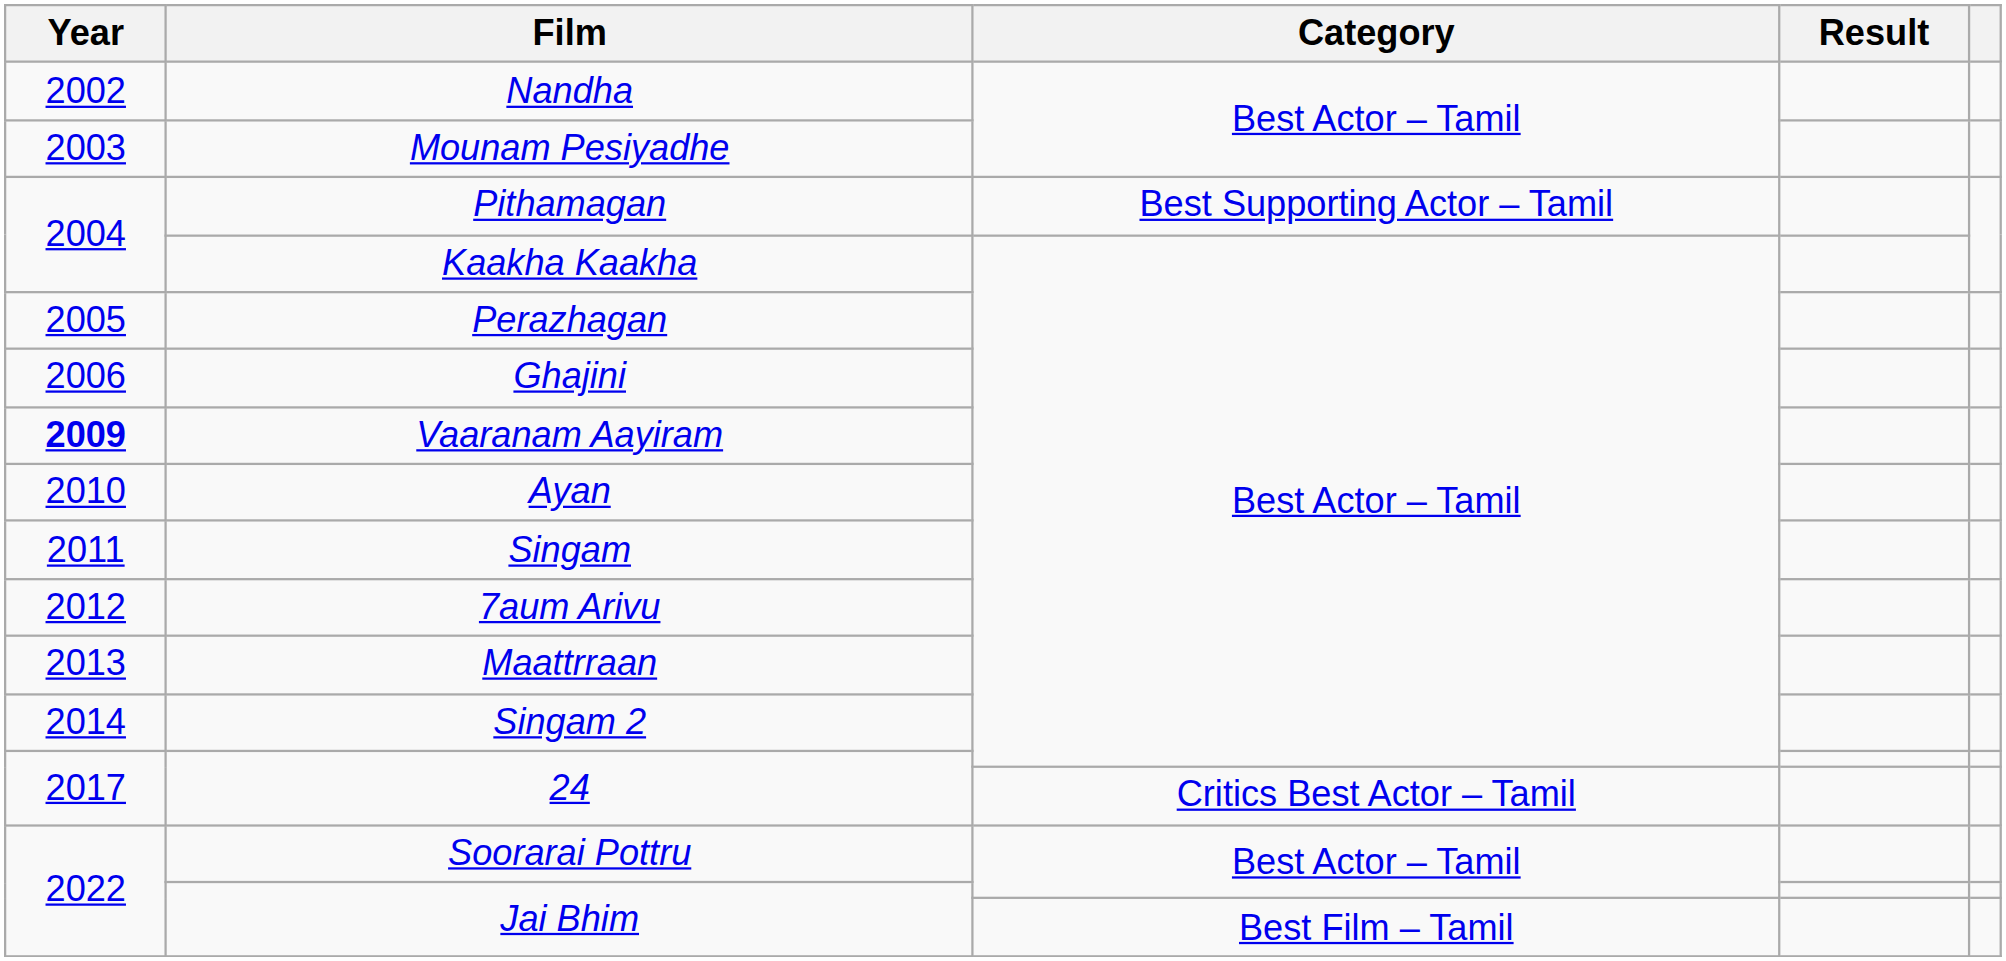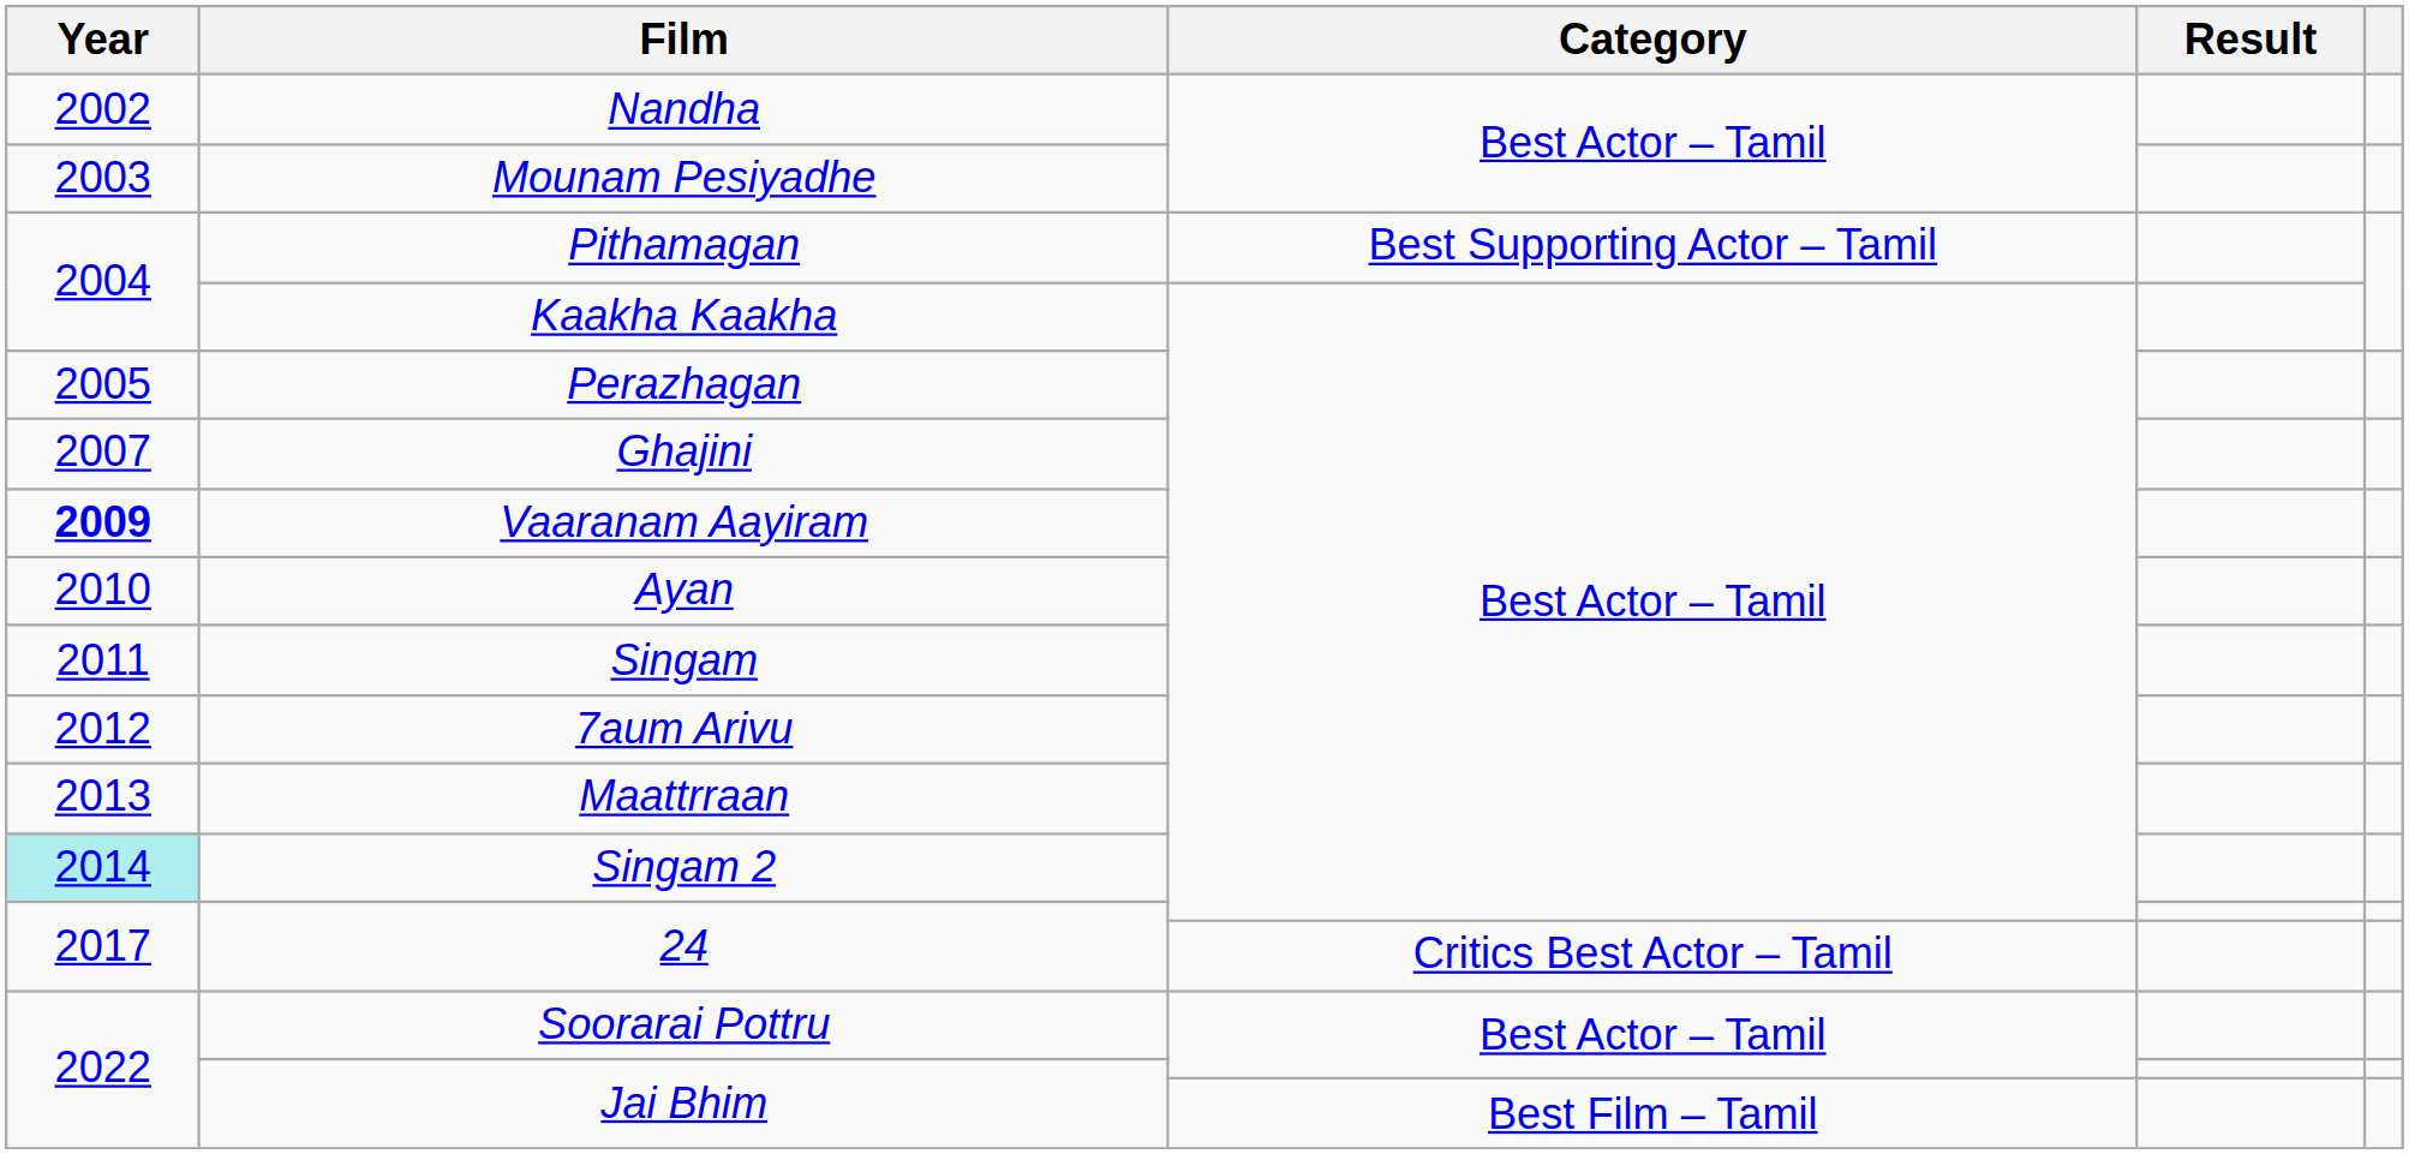Ghajini | Year: 2006 -> 2007
Singam 2 | Year: no background -> paleturquoise background
